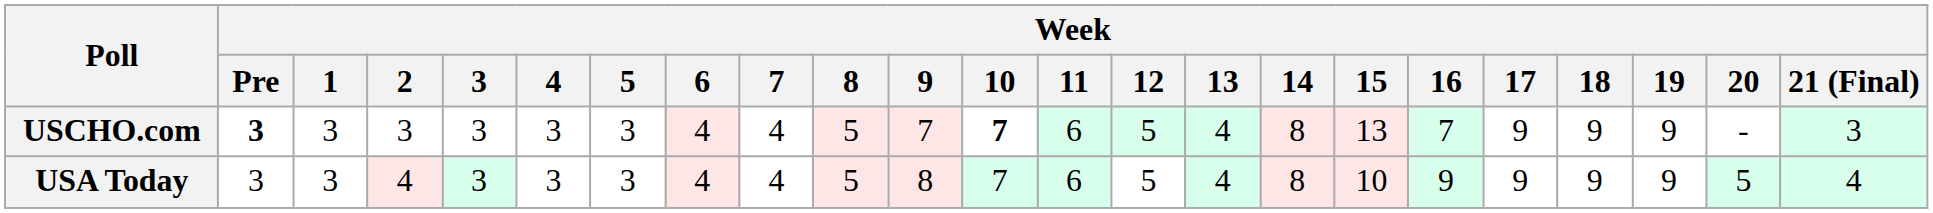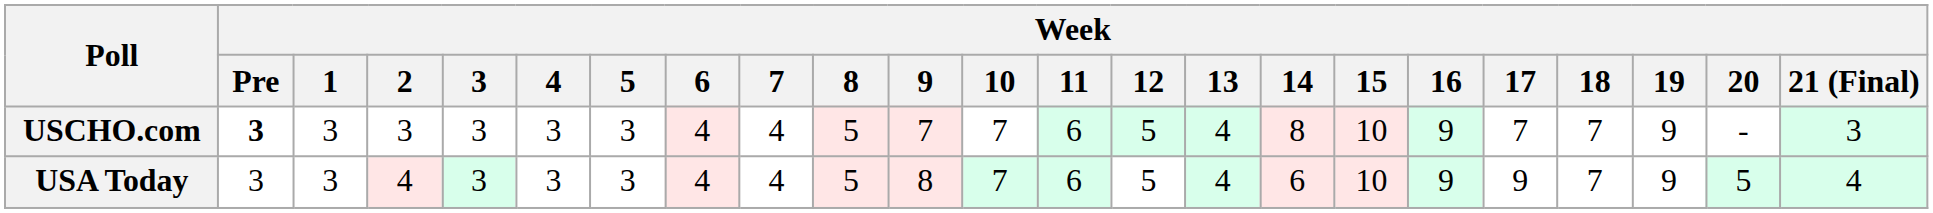USCHO.com | Week / 10: bold -> normal
USCHO.com | Week / 15: 13 -> 10
USCHO.com | Week / 16: 7 -> 9
USCHO.com | Week / 17: 9 -> 7
USCHO.com | Week / 18: 9 -> 7
USA Today | Week / 14: 8 -> 6
USA Today | Week / 18: 9 -> 7
